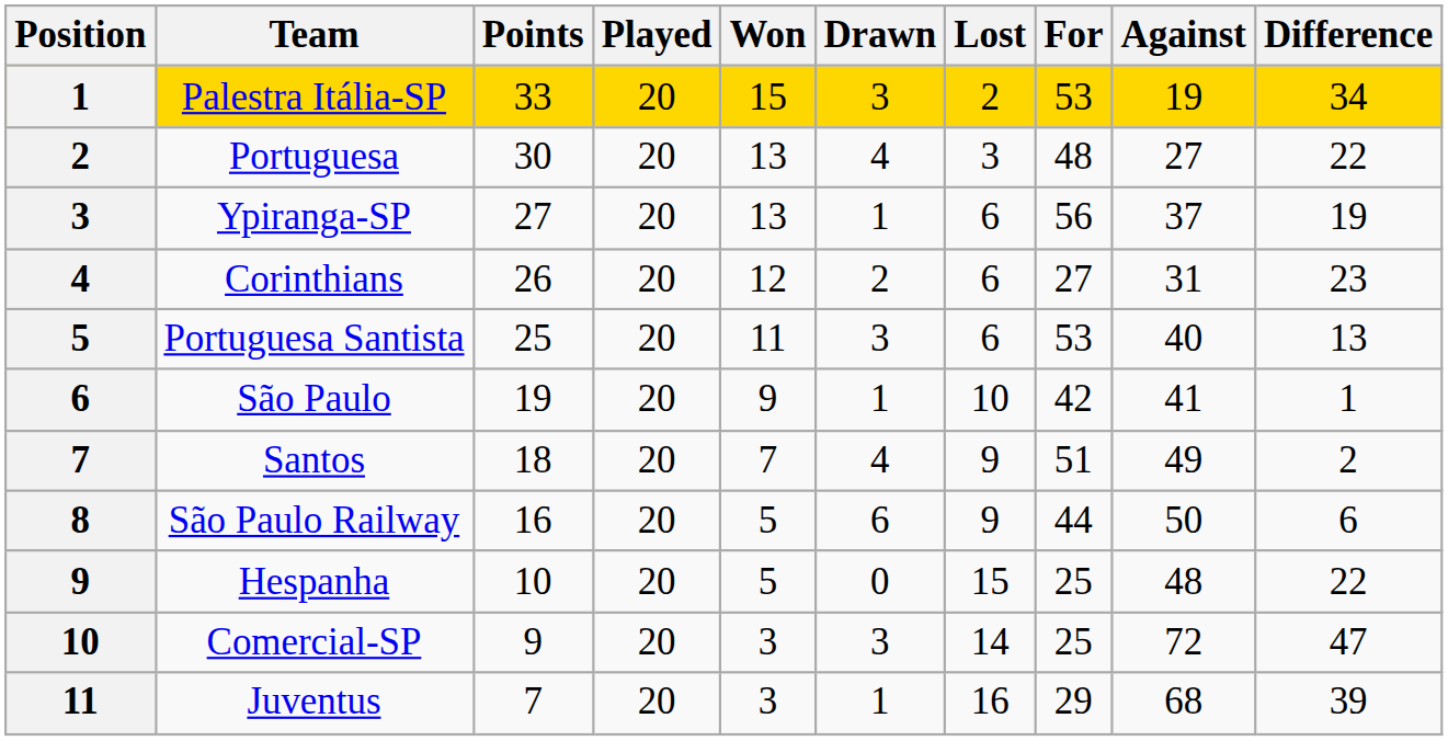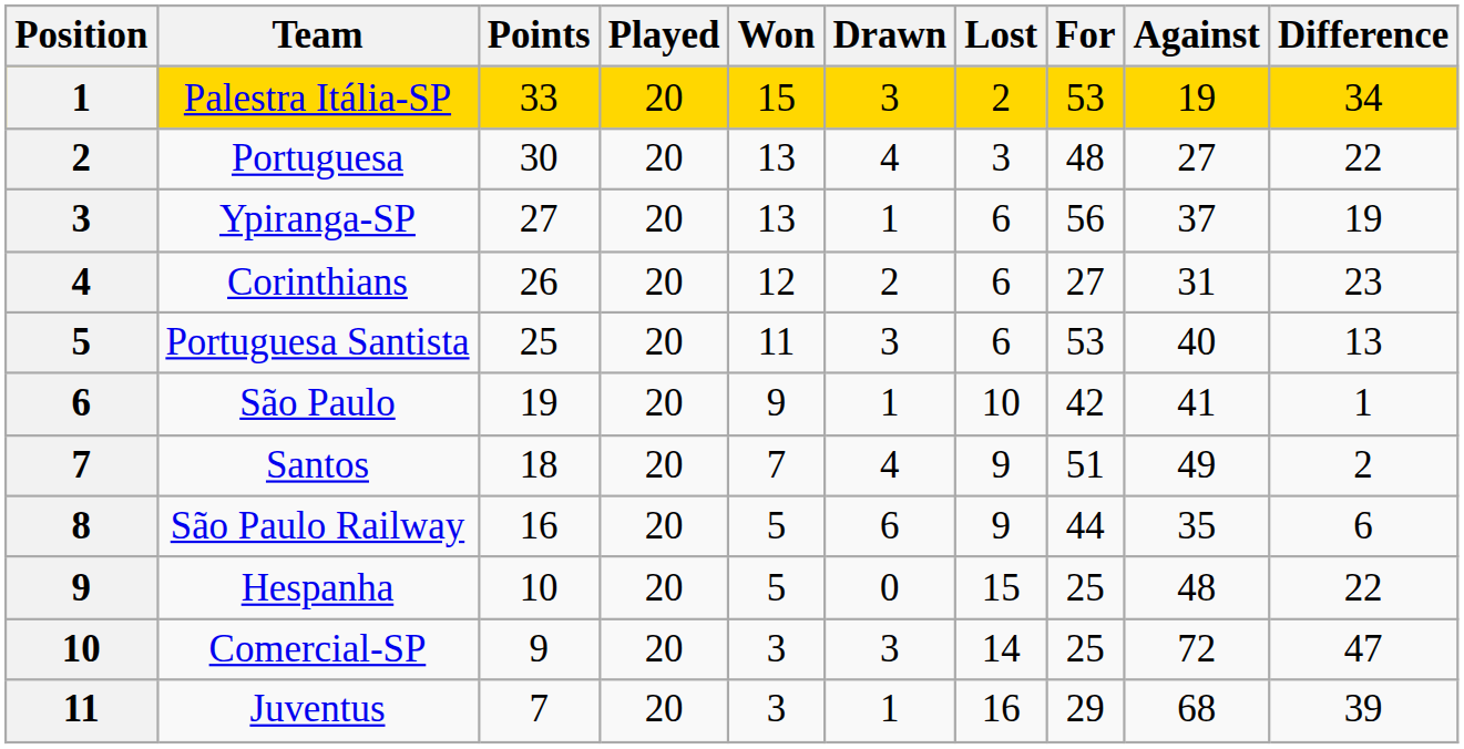São Paulo Railway | Against: 50 -> 35
